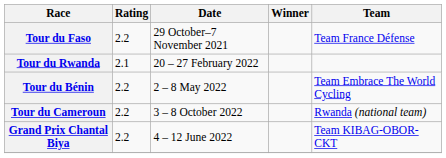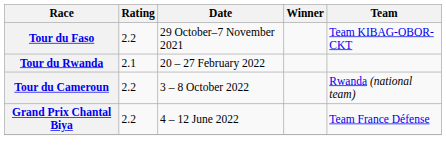Tour du Faso | Team: Team France Défense -> Team KIBAG-OBOR-CKT
- row: Tour du Bénin | 2.2 | 2 – 8 May 2022 | Team Embrace The World Cycling
Grand Prix Chantal Biya | Team: Team KIBAG-OBOR-CKT -> Team France Défense
